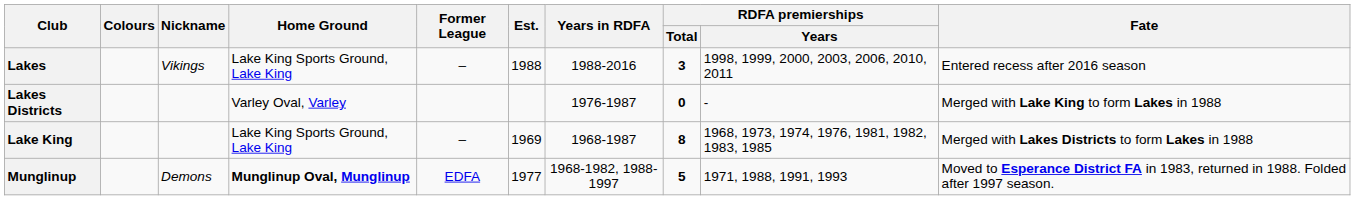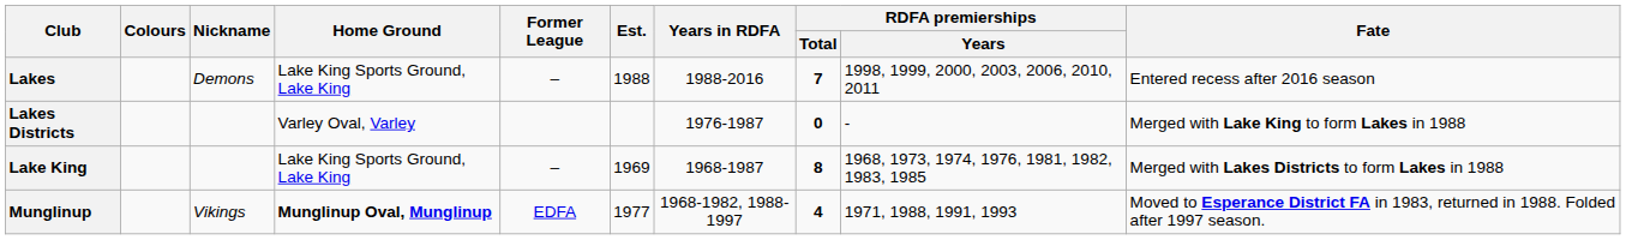Lakes | Nickname: Vikings -> Demons
Lakes | RDFA premierships / Total: 3 -> 7
Munglinup | Nickname: Demons -> Vikings
Munglinup | RDFA premierships / Total: 5 -> 4
